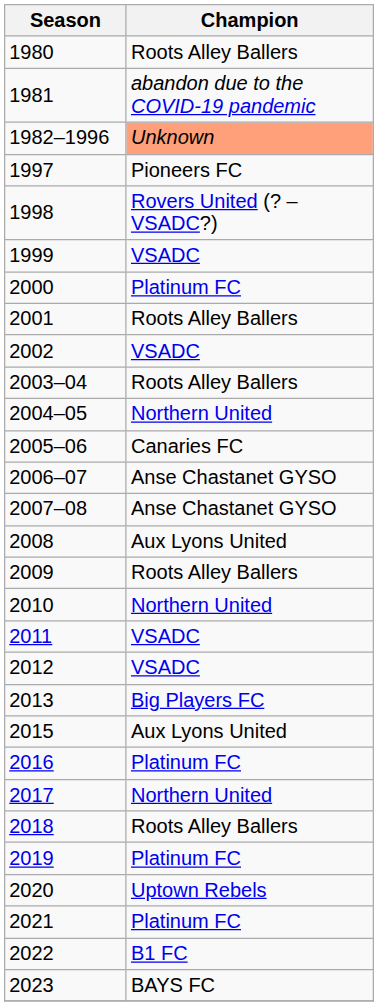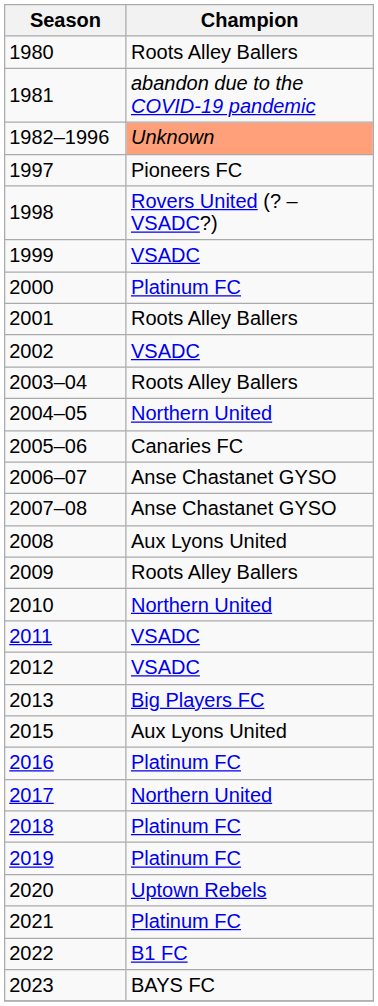2018 | Champion: Roots Alley Ballers -> Platinum FC
